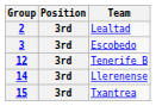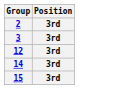- column: Team | Lealtad | Escobedo | Tenerife B | Llerenense | Txantrea
